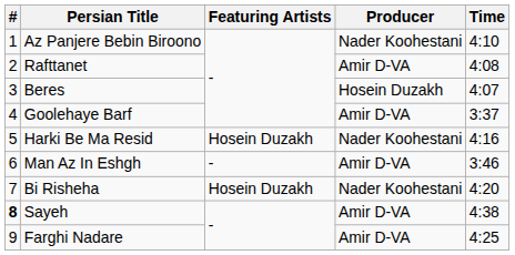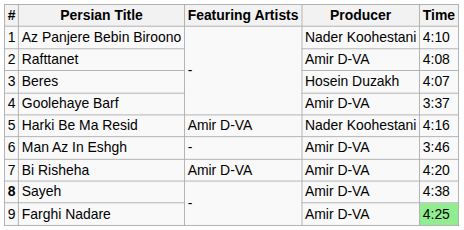Harki Be Ma Resid | Featuring Artists: Hosein Duzakh -> Amir D-VA
Bi Risheha | Featuring Artists: Hosein Duzakh -> Amir D-VA
Bi Risheha | Producer: Nader Koohestani -> Amir D-VA
Farghi Nadare | Time: no background -> lightgreen background
